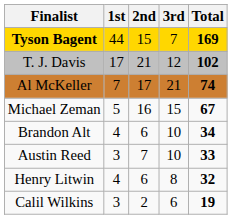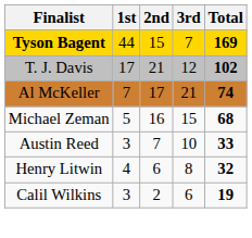Michael Zeman | Total: 67 -> 68
- row: Brandon Alt | 4 | 6 | 10 | 34
